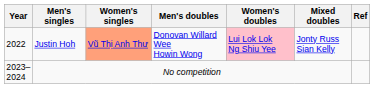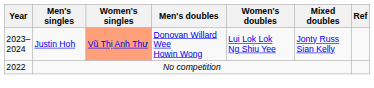Justin Hoh | Year: 2022 -> 2023– 2024
Justin Hoh | Women's doubles: pink background -> no background
No competition | Year: 2023– 2024 -> 2022
